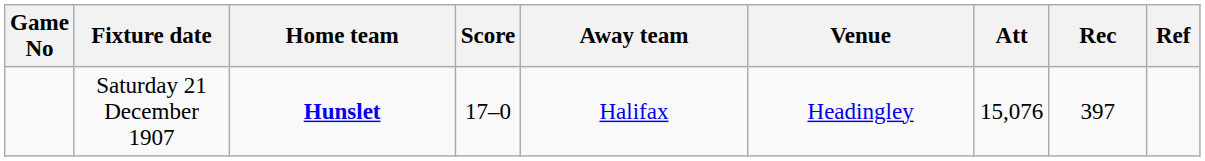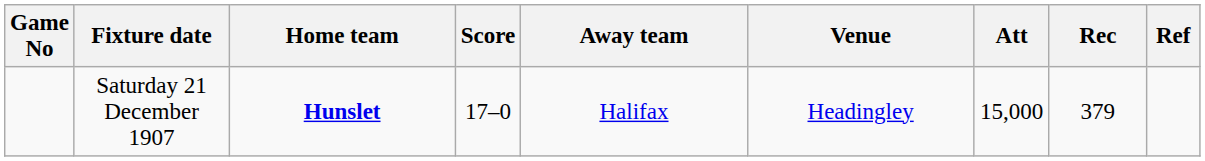Saturday 21 December 1907 | Att: 15,076 -> 15,000
Saturday 21 December 1907 | Rec: 397 -> 379
